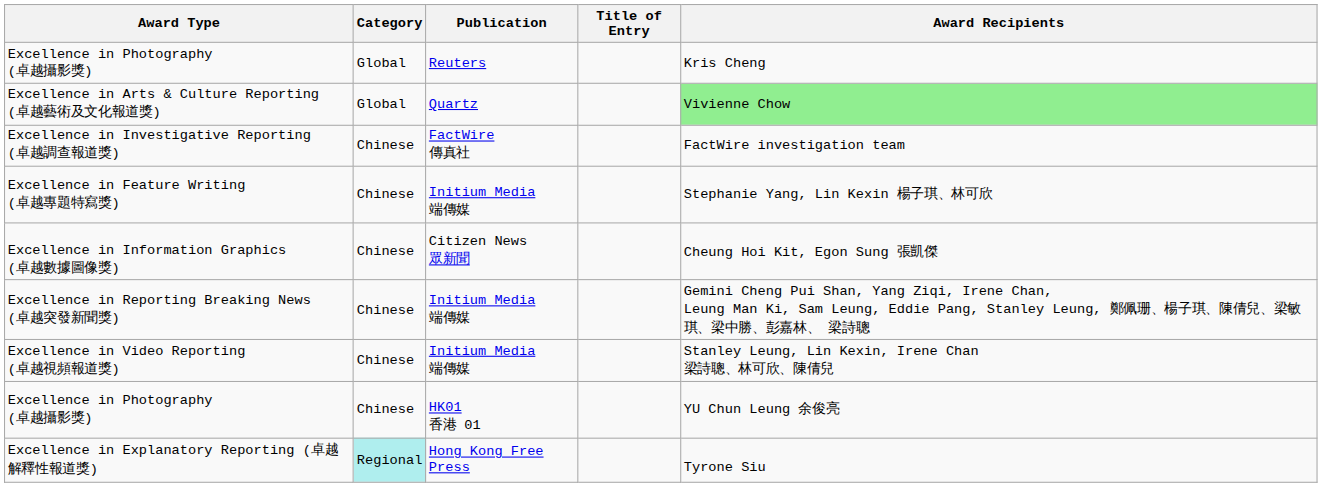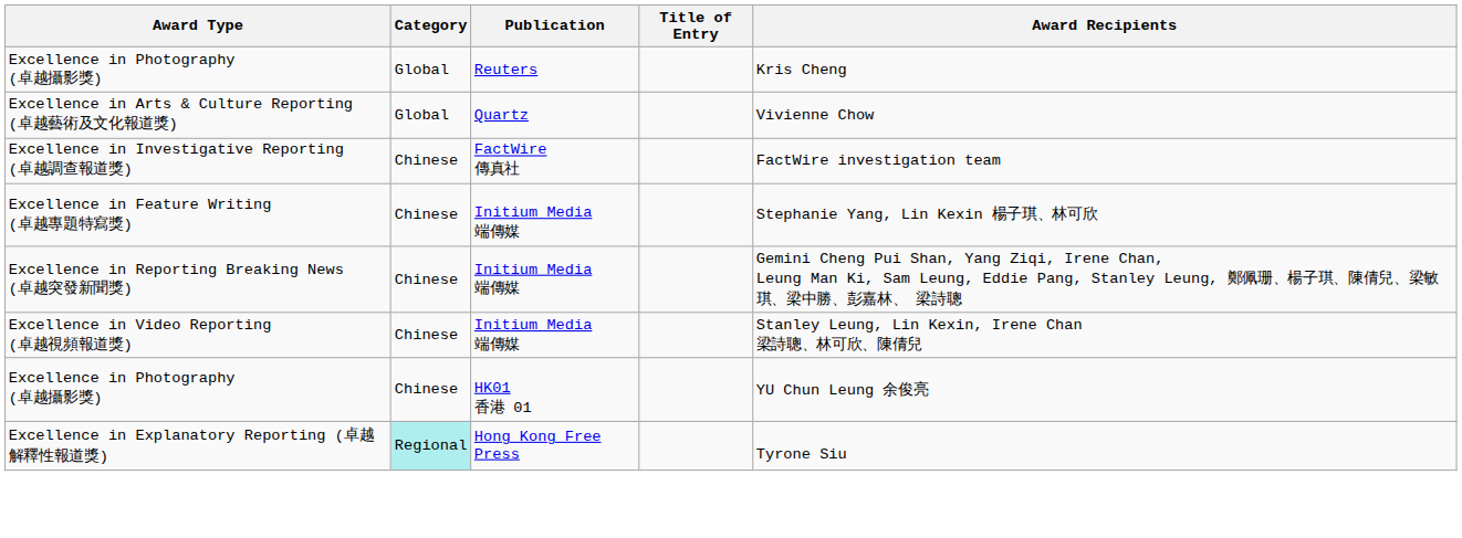Excellence in Arts & Culture Reporting (卓越藝術及文化報道獎) | Award Recipients: lightgreen background -> no background
- row: Excellence in Information Graphics (卓越數據圖像獎) | Chinese | Citizen News 眾新聞 | Cheung Hoi Kit, Egon Sung 張凱傑
